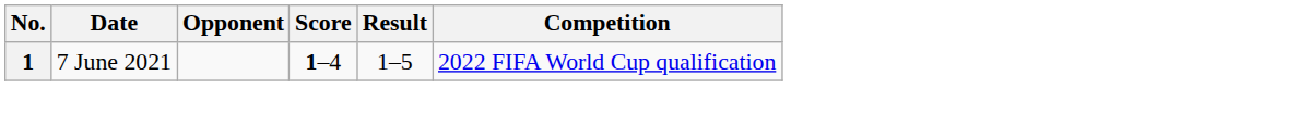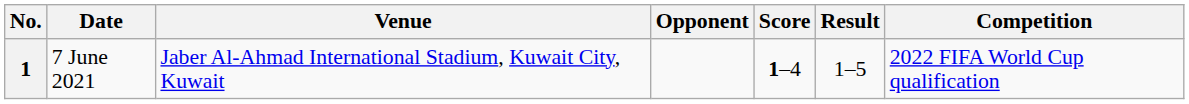+ column: Venue | Jaber Al-Ahmad International Stadium, Kuwait City, Kuwait
